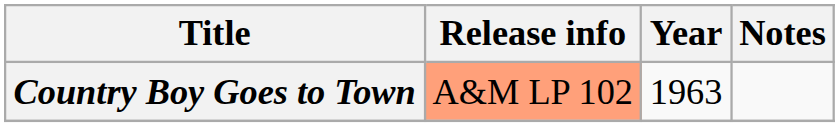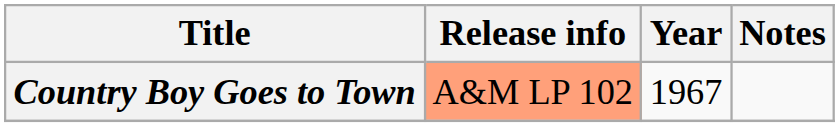Country Boy Goes to Town | Year: 1963 -> 1967
